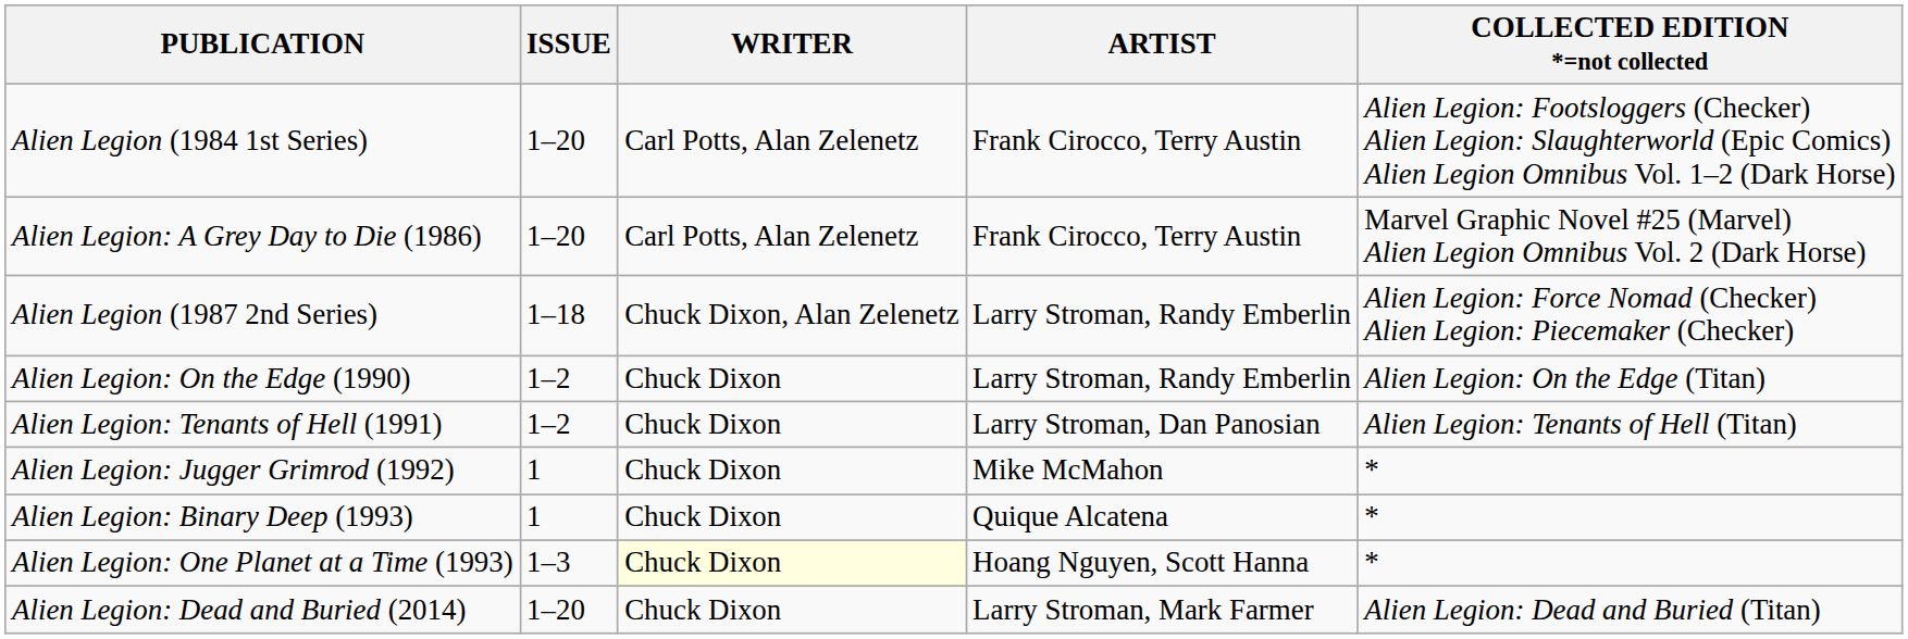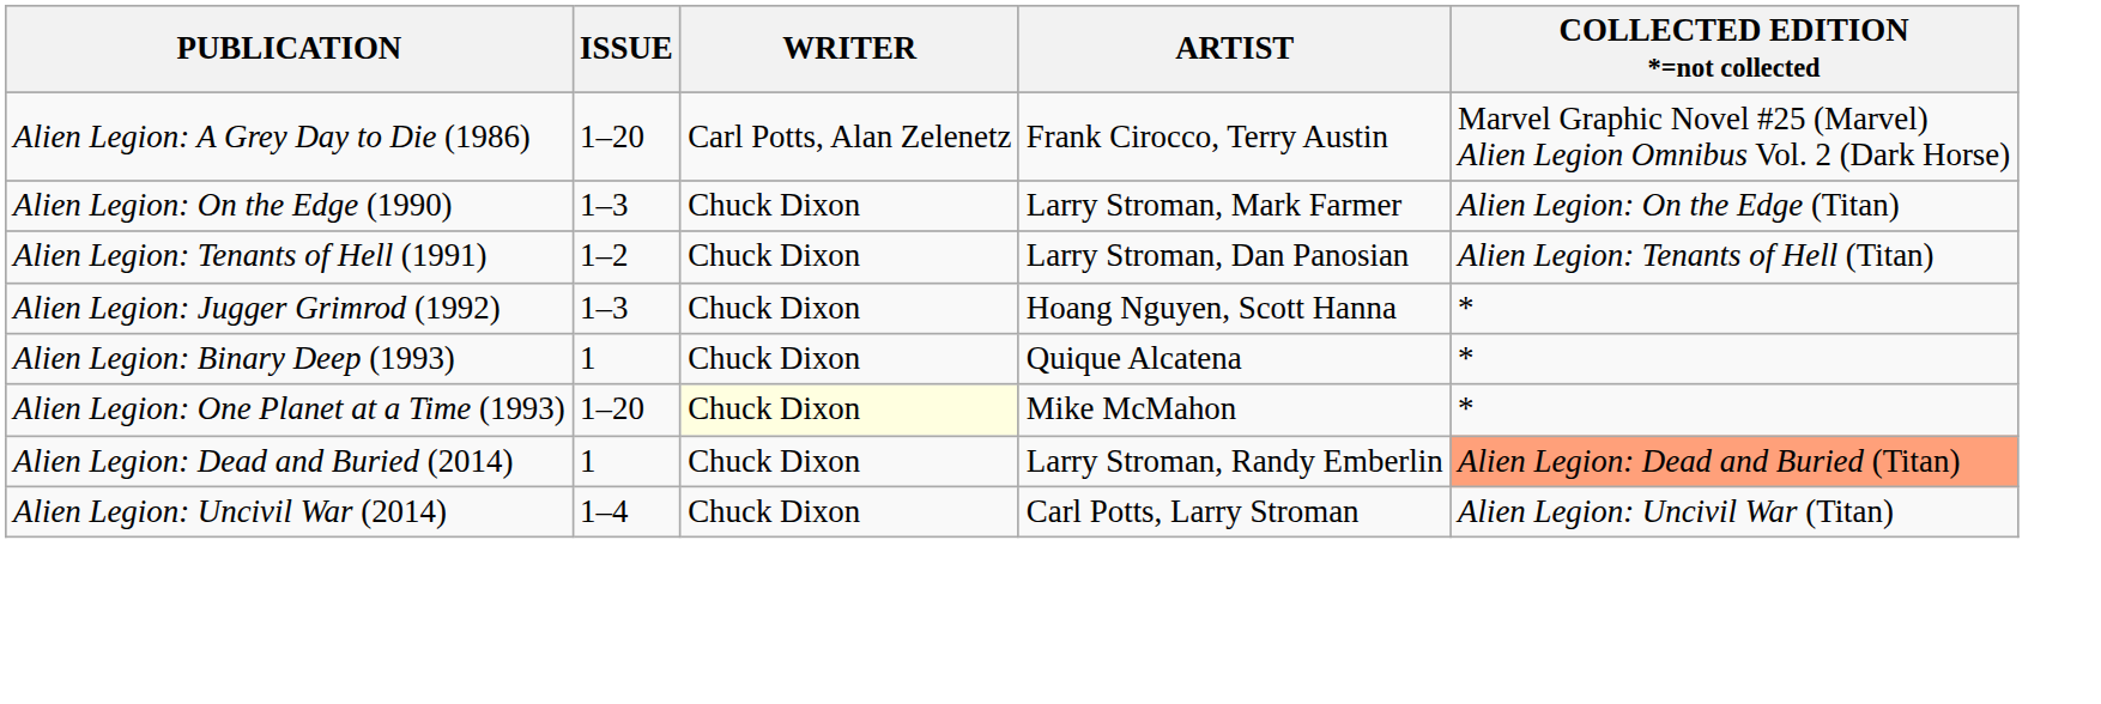- row: Alien Legion (1984 1st Series) | 1–20 | Carl Potts, Alan Zelenetz | Frank Cirocco, Terry Austin | Alien Legion: Footsloggers (Checker) Alien Legion: Slaughterworld (Epic Comics) Alien Legion Omnibus Vol. 1–2 (Dark Horse)
- row: Alien Legion (1987 2nd Series) | 1–18 | Chuck Dixon, Alan Zelenetz | Larry Stroman, Randy Emberlin | Alien Legion: Force Nomad (Checker) Alien Legion: Piecemaker (Checker)
Alien Legion: On the Edge (1990) | ISSUE: 1–2 -> 1–3
Alien Legion: On the Edge (1990) | ARTIST: Larry Stroman, Randy Emberlin -> Larry Stroman, Mark Farmer
Alien Legion: Jugger Grimrod (1992) | ISSUE: 1 -> 1–3
Alien Legion: Jugger Grimrod (1992) | ARTIST: Mike McMahon -> Hoang Nguyen, Scott Hanna
Alien Legion: One Planet at a Time (1993) | ISSUE: 1–3 -> 1–20
Alien Legion: One Planet at a Time (1993) | ARTIST: Hoang Nguyen, Scott Hanna -> Mike McMahon
Alien Legion: Dead and Buried (2014) | ISSUE: 1–20 -> 1
Alien Legion: Dead and Buried (2014) | ARTIST: Larry Stroman, Mark Farmer -> Larry Stroman, Randy Emberlin
Alien Legion: Dead and Buried (2014) | COLLECTED EDITION *=not collected: no background -> lightsalmon background
+ row: Alien Legion: Uncivil War (2014) | 1–4 | Chuck Dixon | Carl Potts, Larry Stroman | Alien Legion: Uncivil War (Titan)
